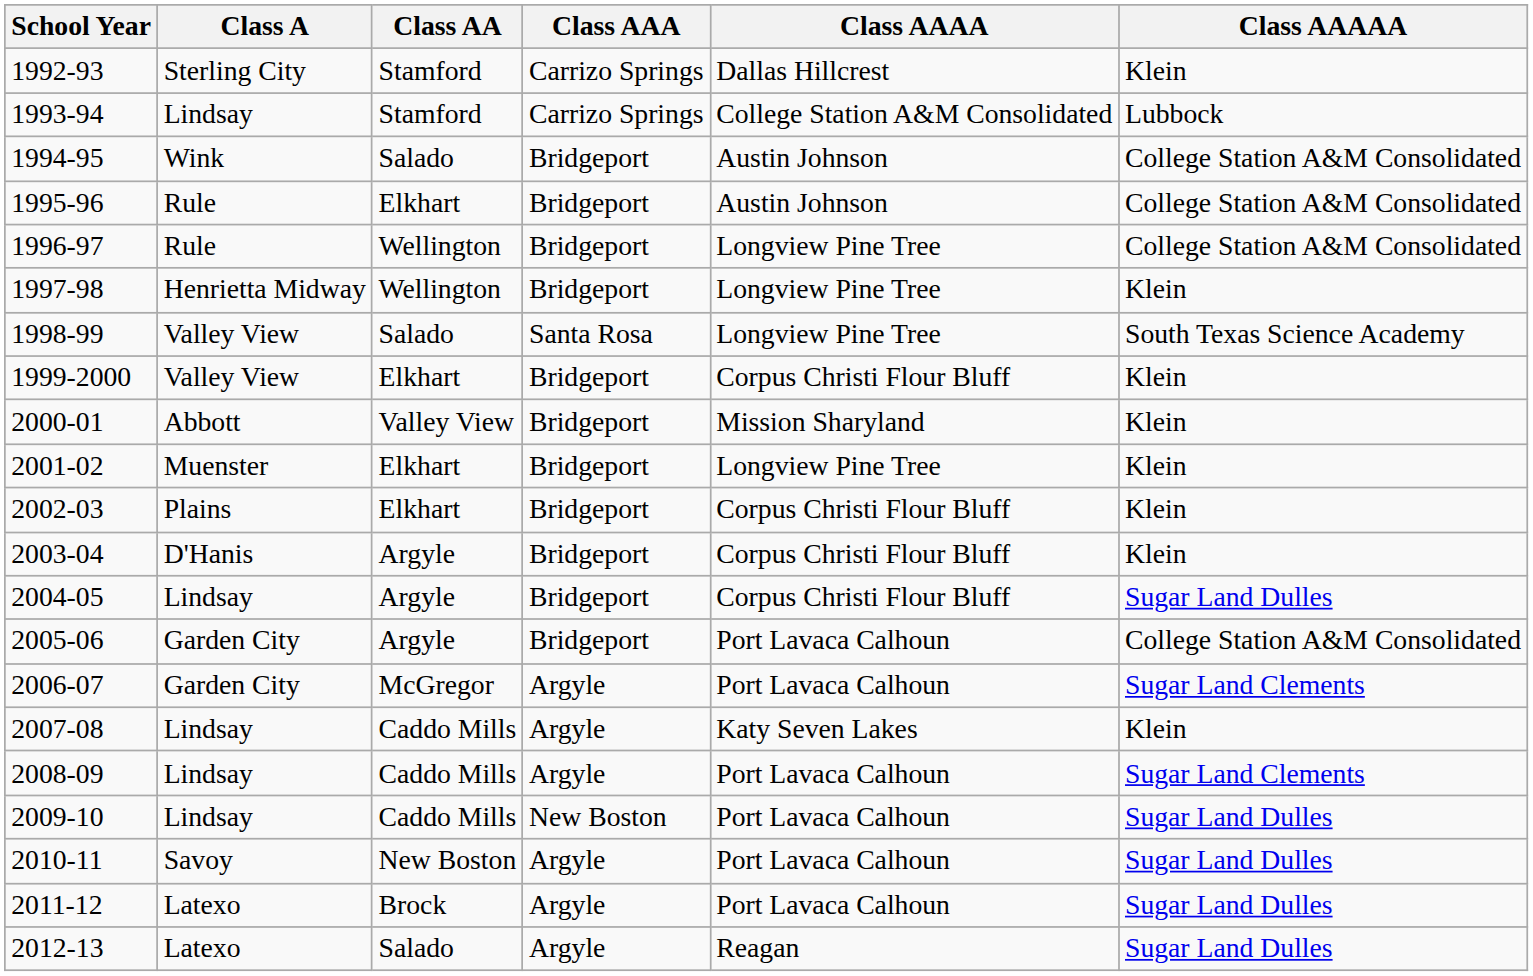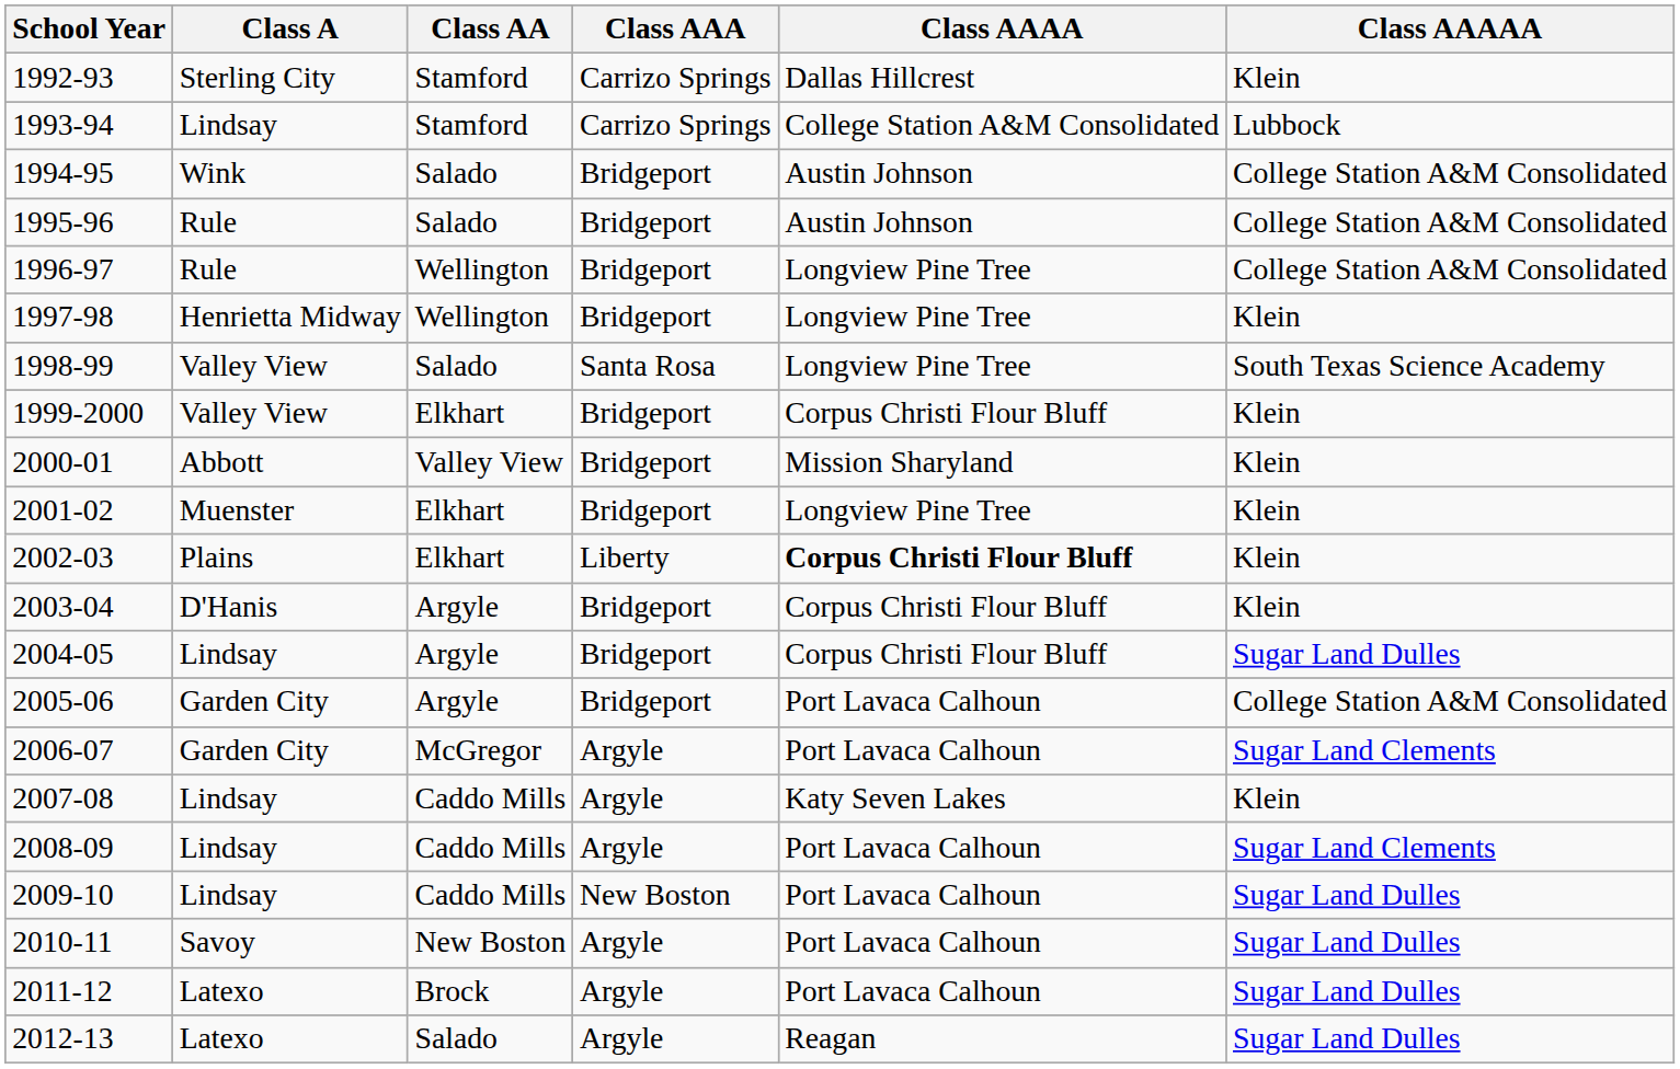1995-96 | Class AA: Elkhart -> Salado
2002-03 | Class AAA: Bridgeport -> Liberty
2002-03 | Class AAAA: normal -> bold
